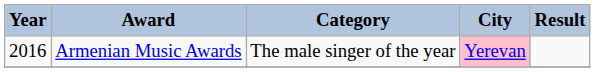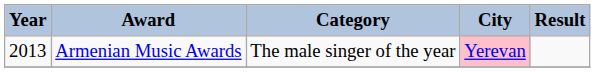Armenian Music Awards | Year: 2016 -> 2013
